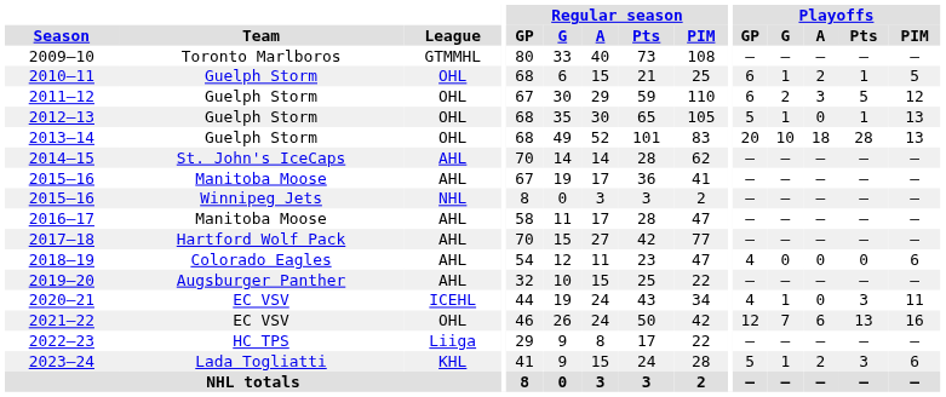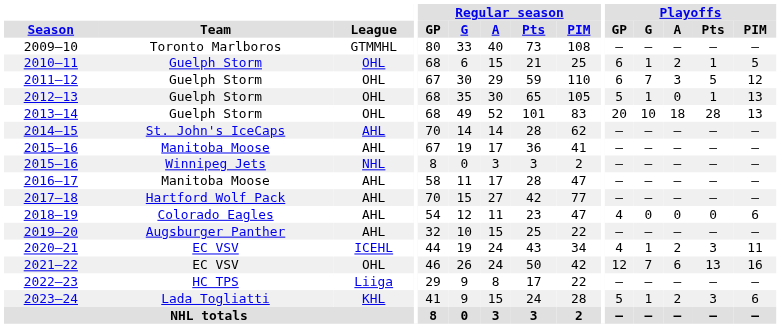2011–12 | Playoffs / G: 2 -> 7
2020–21 | Playoffs / A: 0 -> 2
